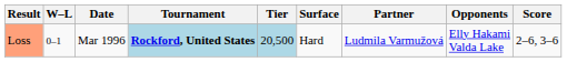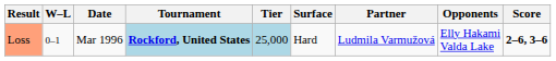Loss | Tier: 20,500 -> 25,000
Loss | Score: normal -> bold
